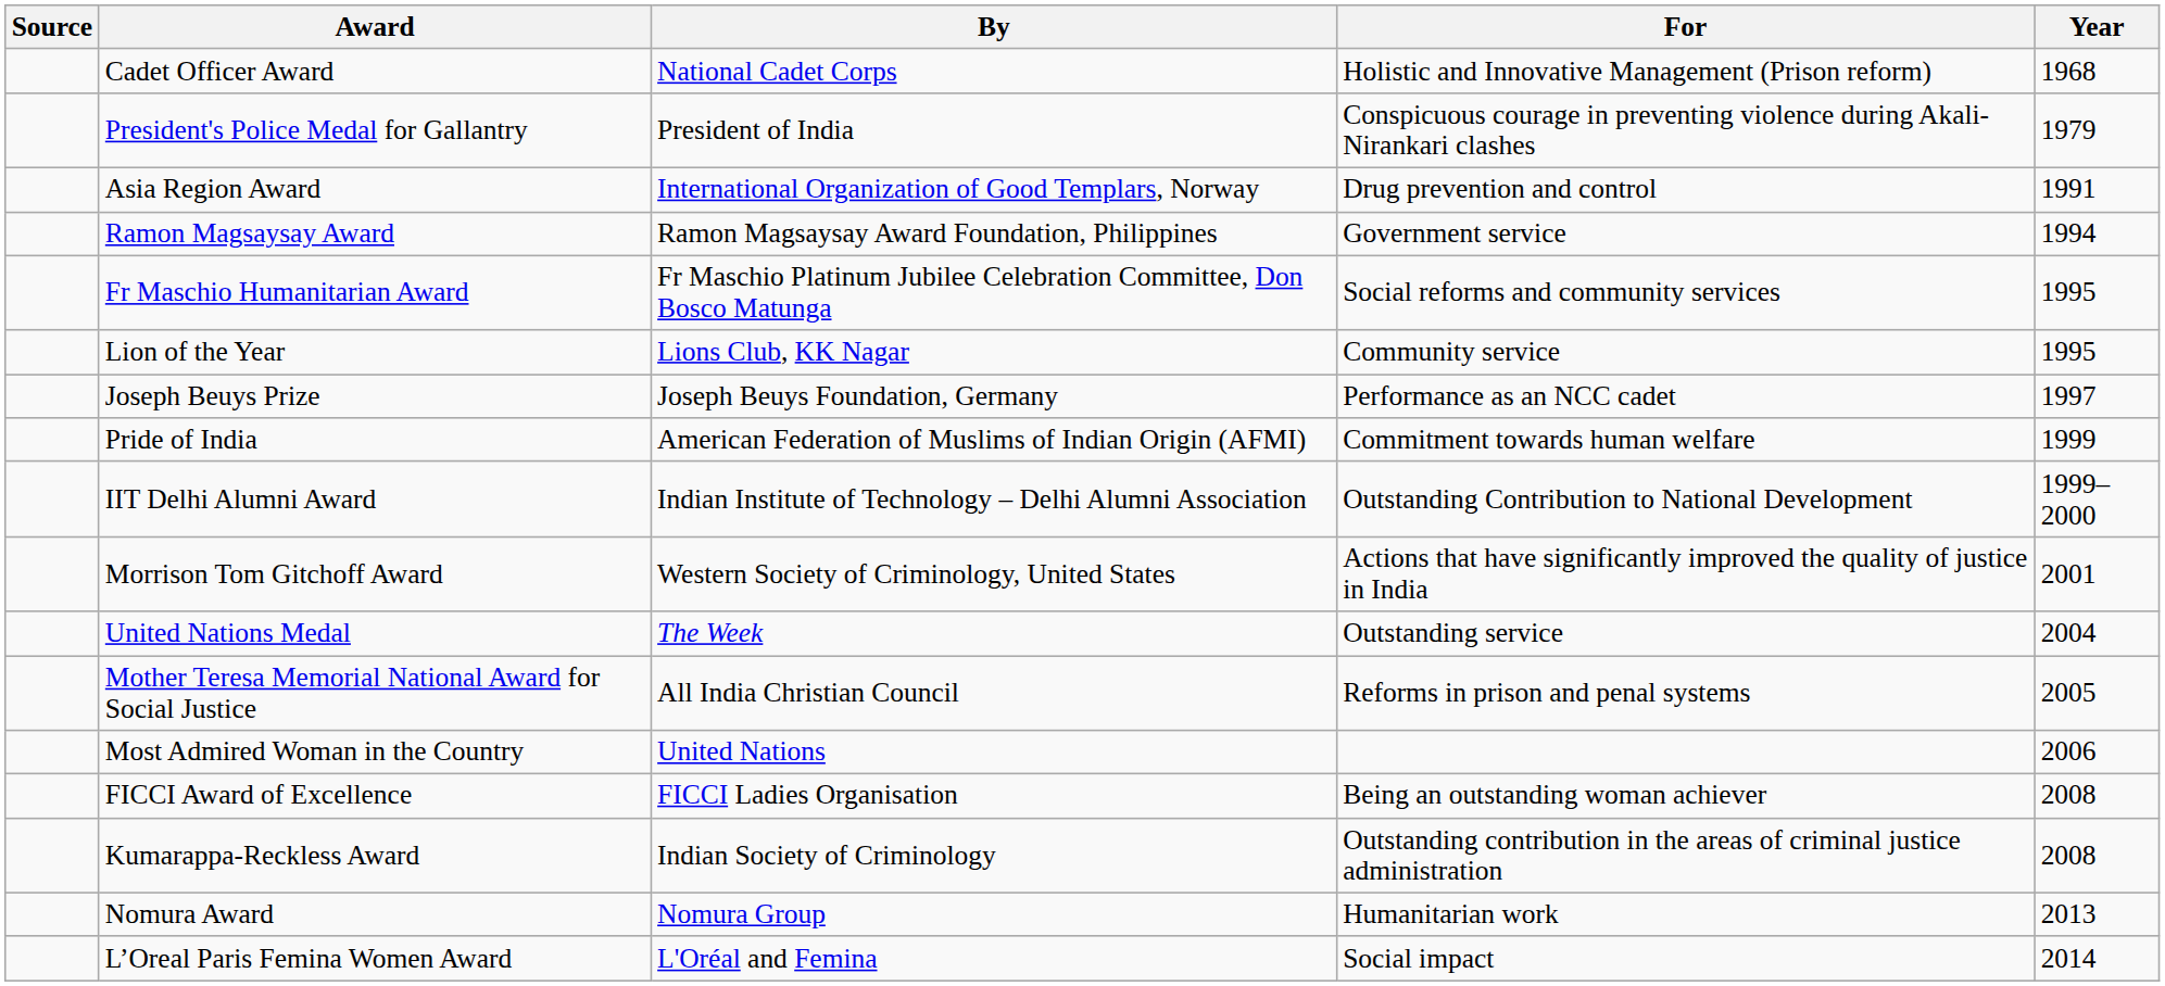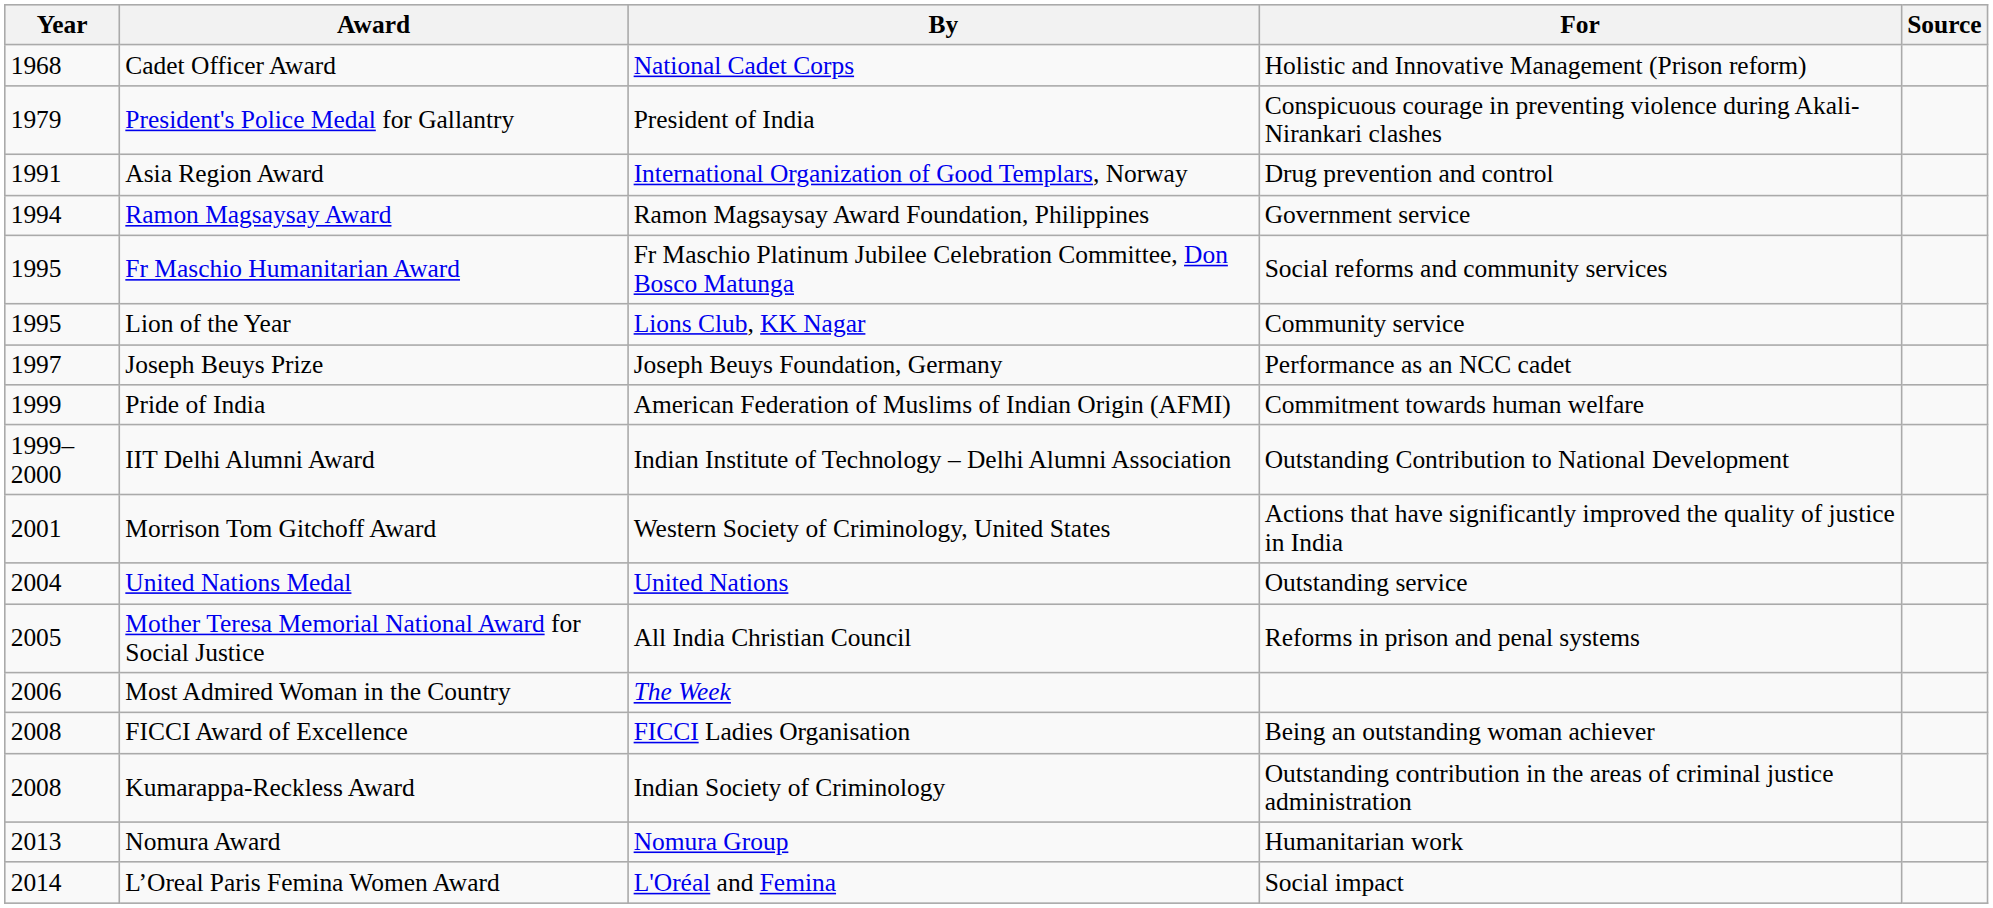columns swapped: Year <-> Source
United Nations Medal | By: The Week -> United Nations
Most Admired Woman in the Country | By: United Nations -> The Week
